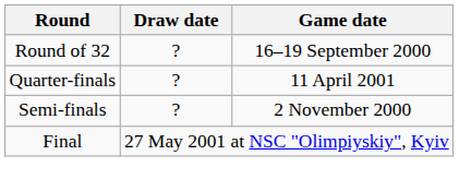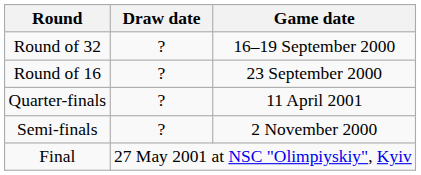+ row: Round of 16 | ? | 23 September 2000
